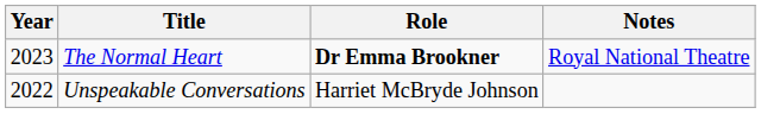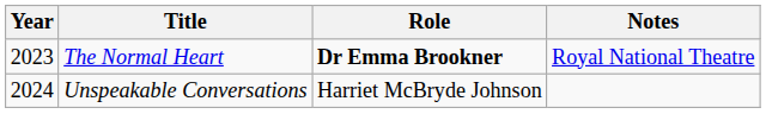Unspeakable Conversations | Year: 2022 -> 2024
